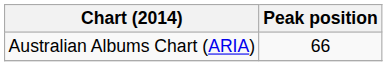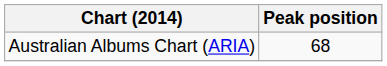Australian Albums Chart (ARIA) | Peak position: 66 -> 68
